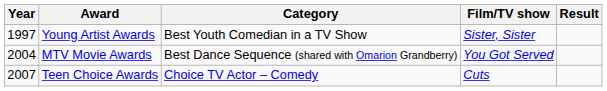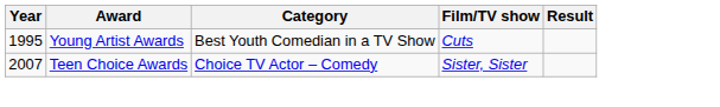Young Artist Awards | Year: 1997 -> 1995
Young Artist Awards | Film/TV show: Sister, Sister -> Cuts
- row: 2004 | MTV Movie Awards | Best Dance Sequence (shared with Omarion Grandberry) | You Got Served
Teen Choice Awards | Film/TV show: Cuts -> Sister, Sister
